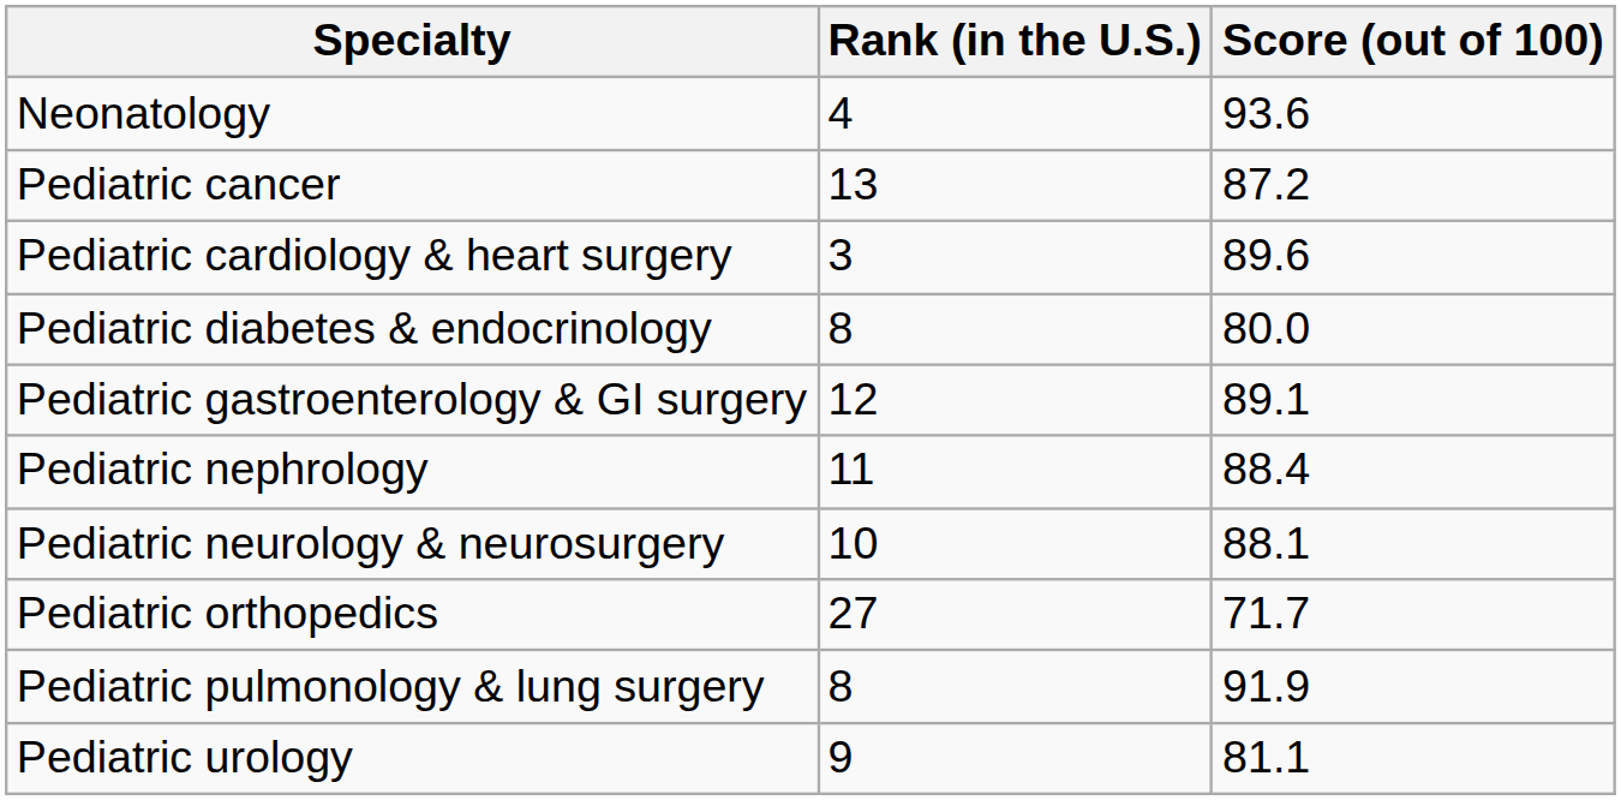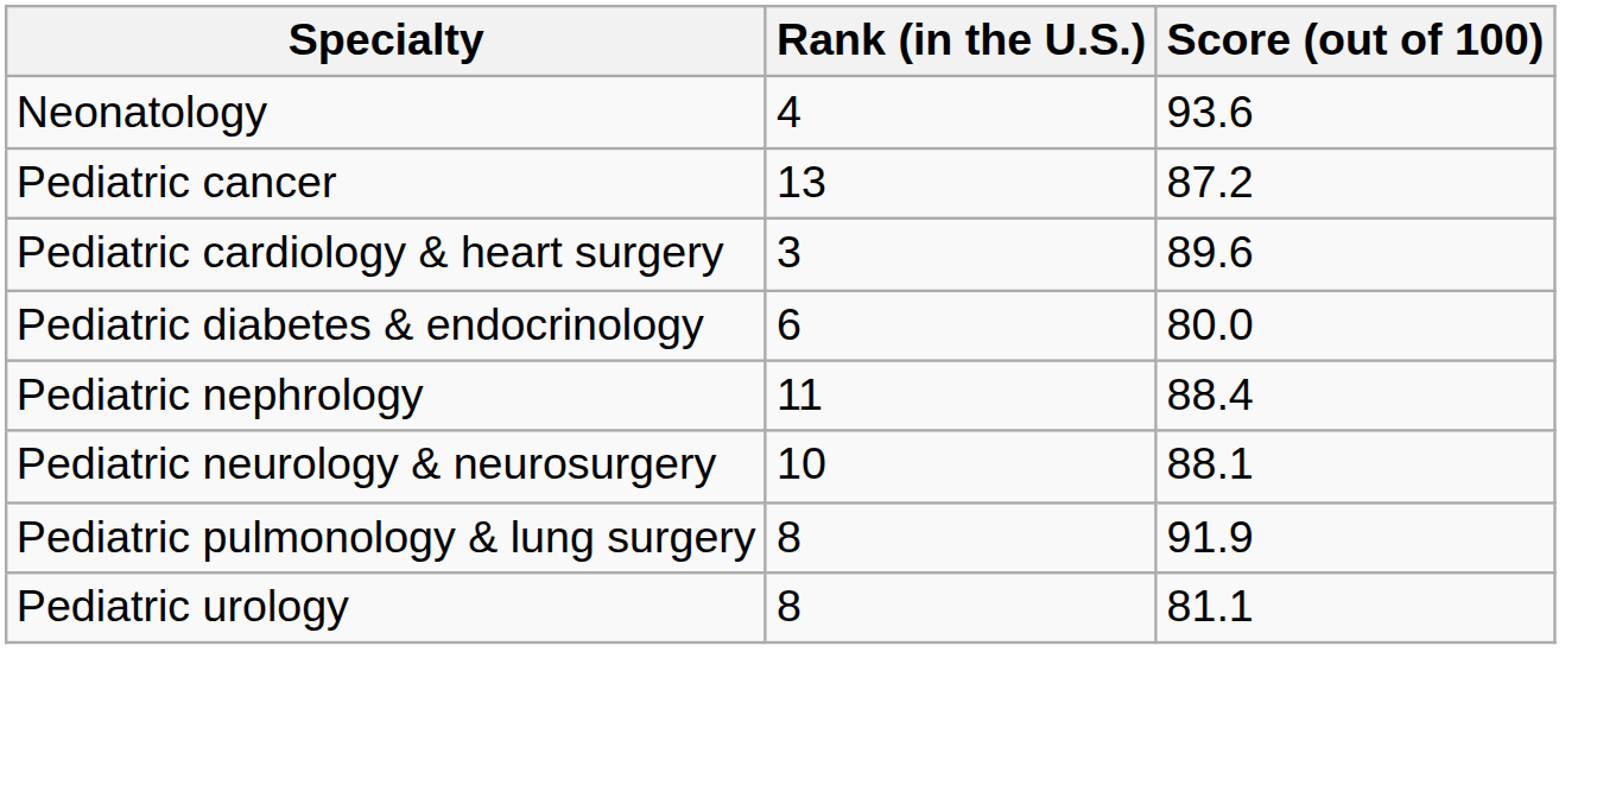Pediatric diabetes & endocrinology | Rank (in the U.S.): 8 -> 6
- row: Pediatric gastroenterology & GI surgery | 12 | 89.1
- row: Pediatric orthopedics | 27 | 71.7
Pediatric urology | Rank (in the U.S.): 9 -> 8
